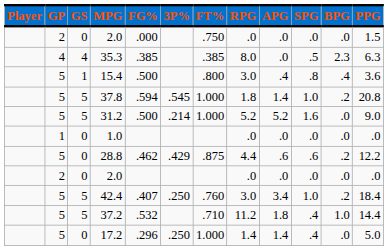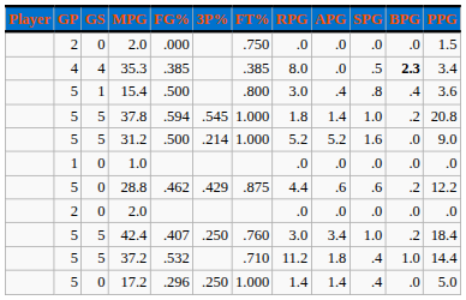35.3 | BPG: normal -> bold
35.3 | PPG: 6.3 -> 3.4
